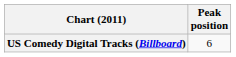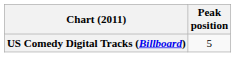US Comedy Digital Tracks (Billboard) | Peak position: 6 -> 5
